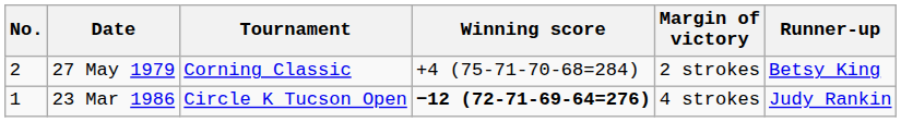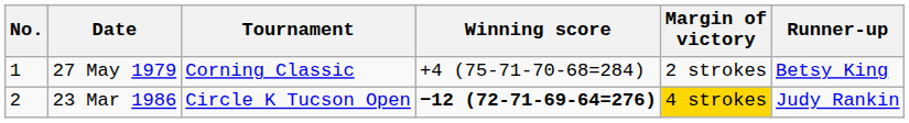27 May 1979 | No.: 2 -> 1
23 Mar 1986 | No.: 1 -> 2
23 Mar 1986 | Margin of victory: no background -> gold background
